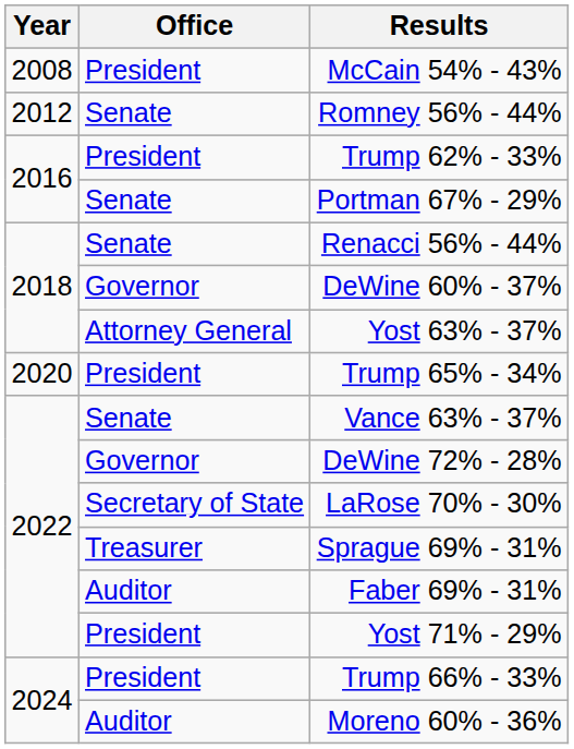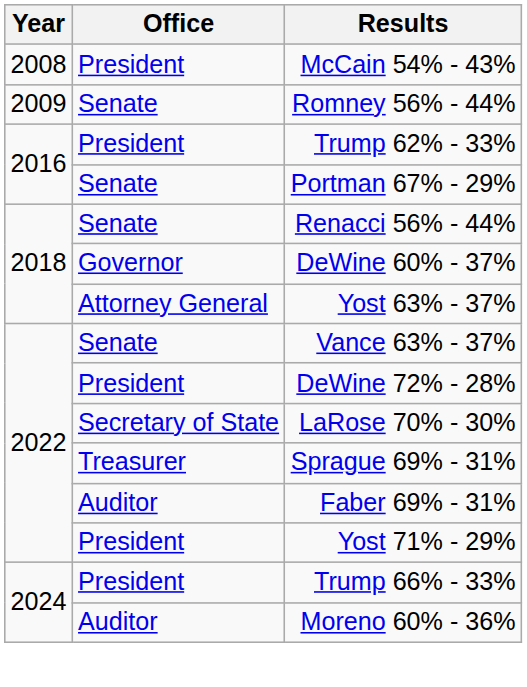Romney 56% - 44% | Year: 2012 -> 2009
- row: 2020 | President | Trump 65% - 34%
DeWine 72% - 28% | Office: Governor -> President
